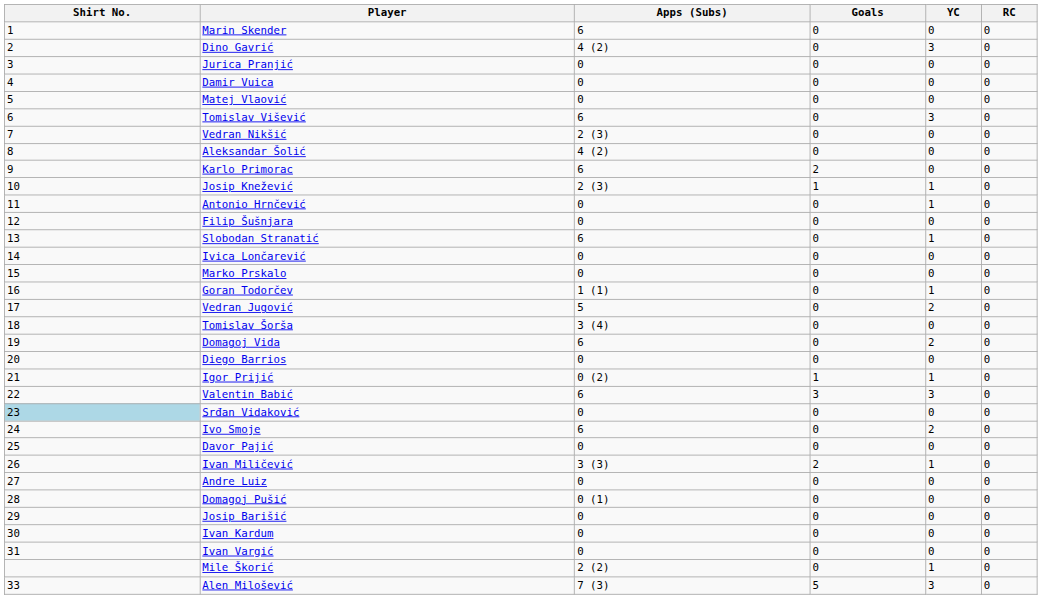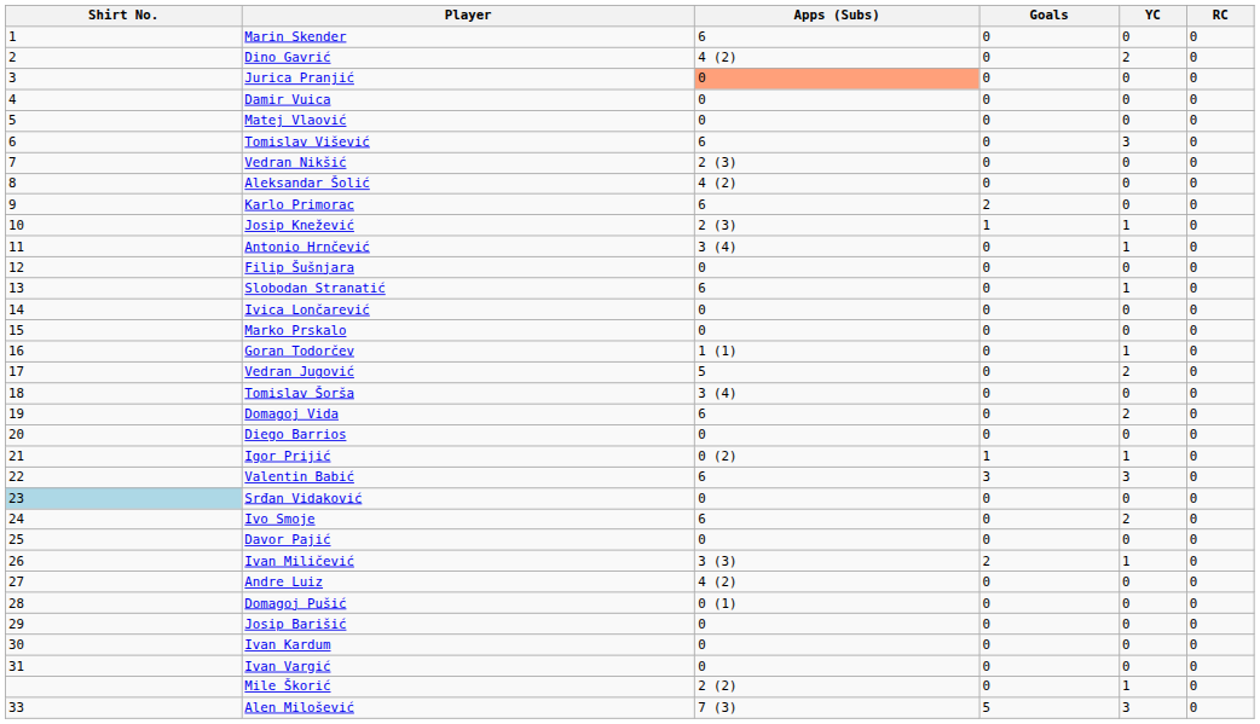Dino Gavrić | YC: 3 -> 2
Jurica Pranjić | Apps (Subs): no background -> lightsalmon background
Antonio Hrnčević | Apps (Subs): 0 -> 3 (4)
Andre Luiz | Apps (Subs): 0 -> 4 (2)
